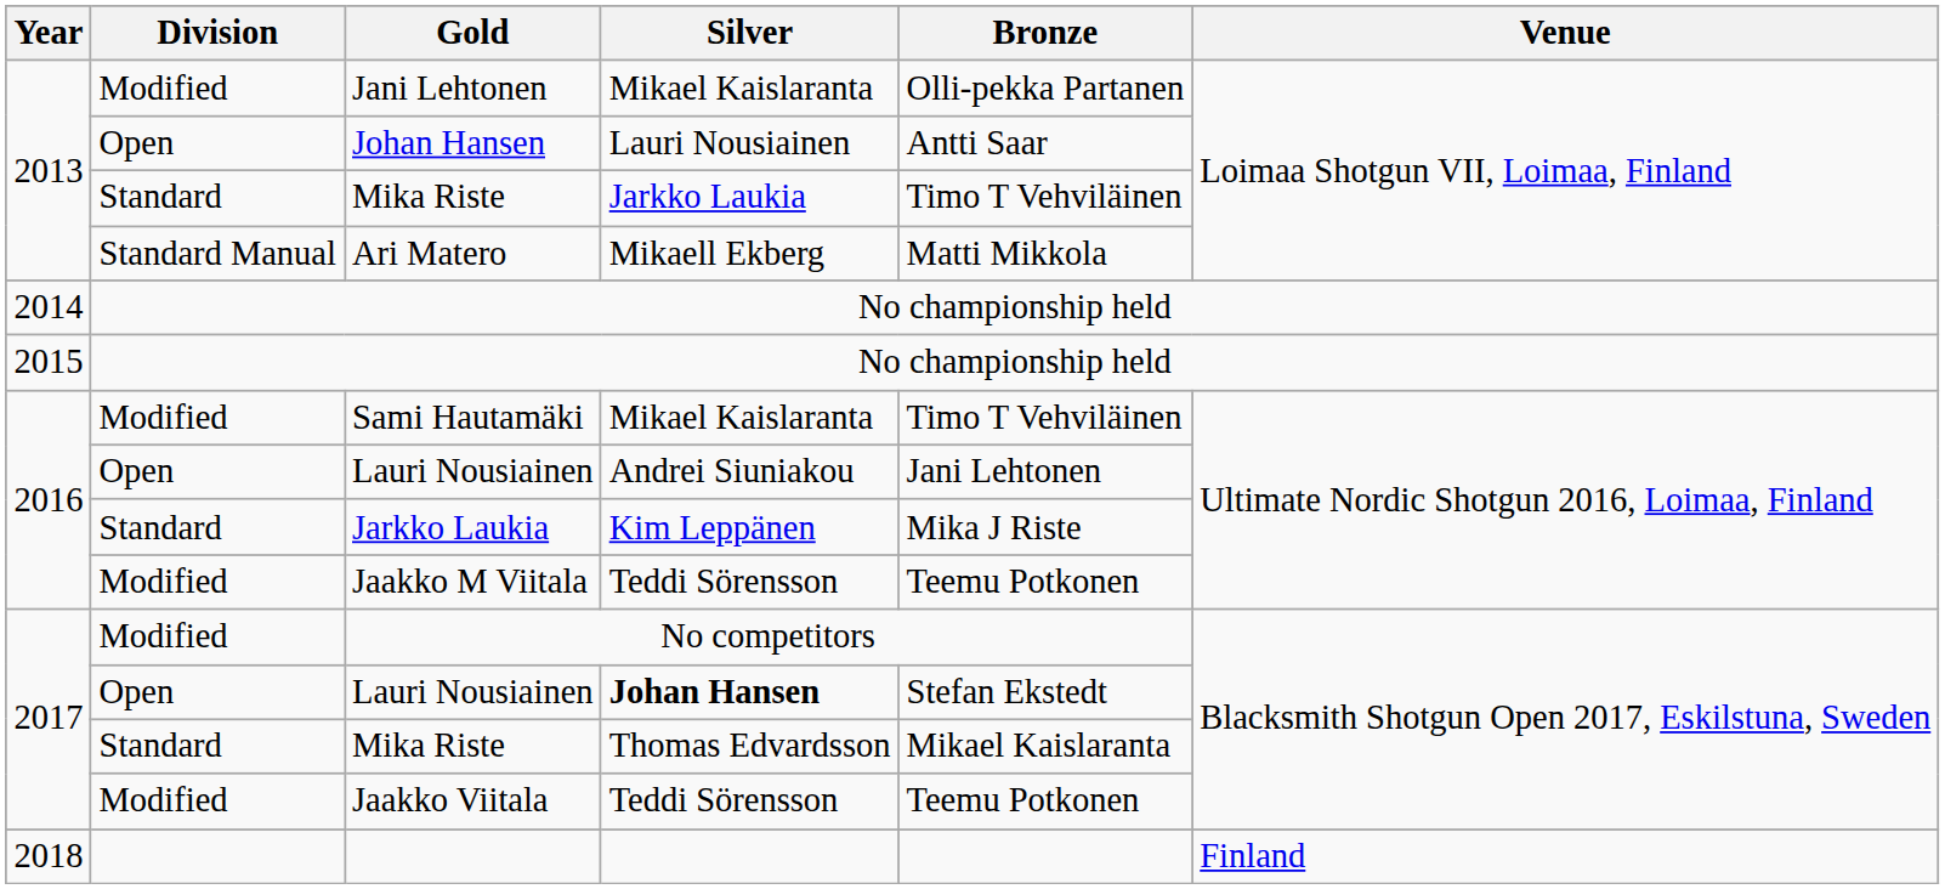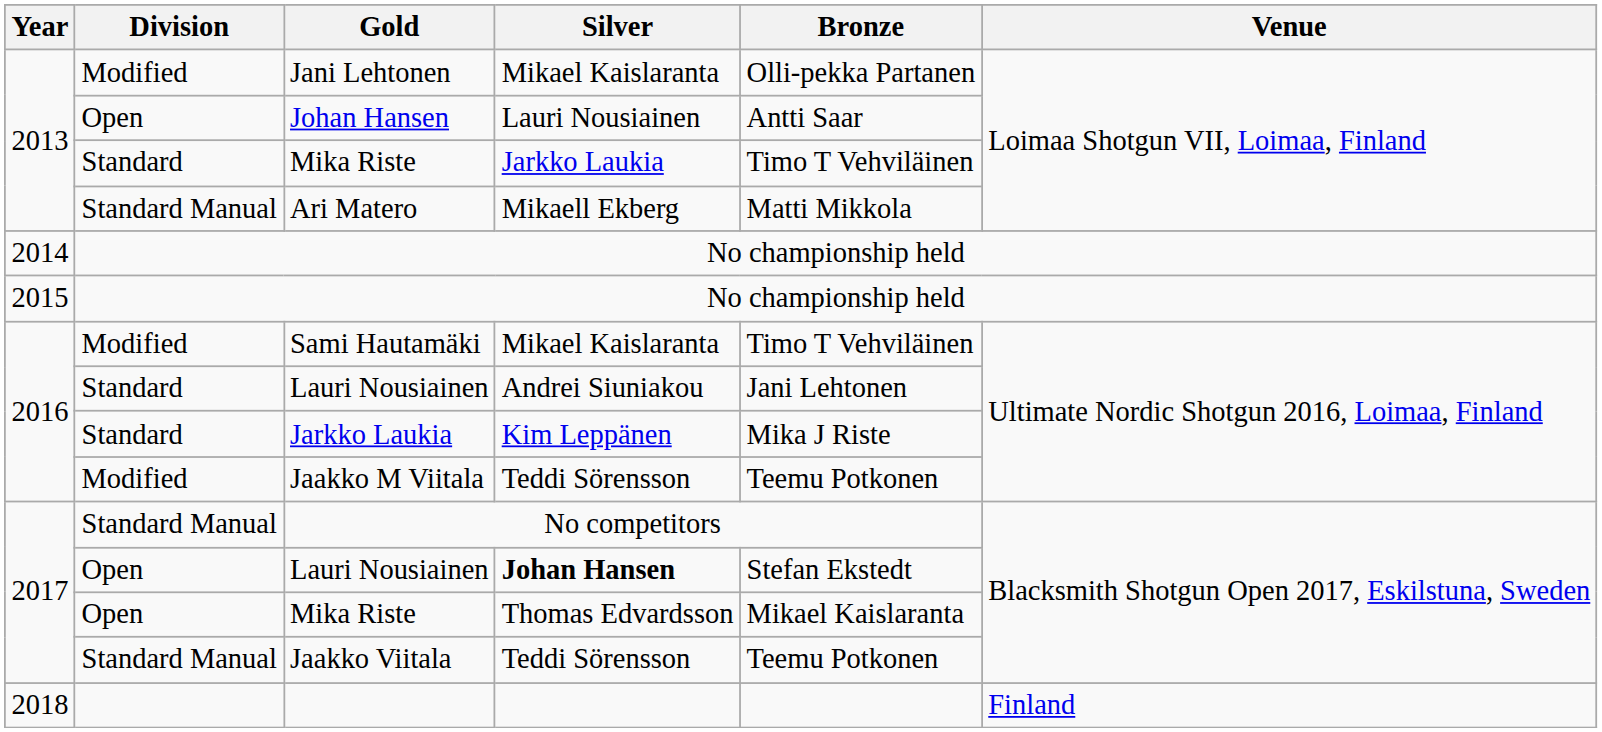2016 / Lauri Nousiainen | Division: Open -> Standard
No competitors | Division: Modified -> Standard Manual
2017 / Mika Riste | Division: Standard -> Open
Jaakko Viitala | Division: Modified -> Standard Manual
